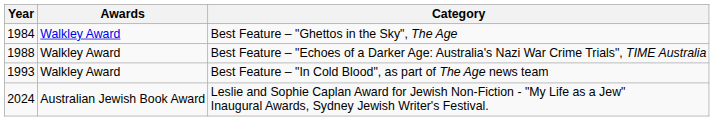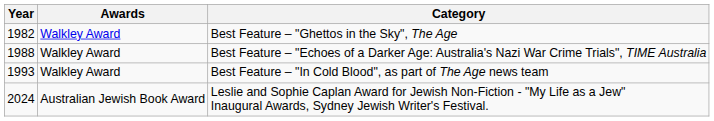Best Feature – "Ghettos in the Sky", The Age | Year: 1984 -> 1982
